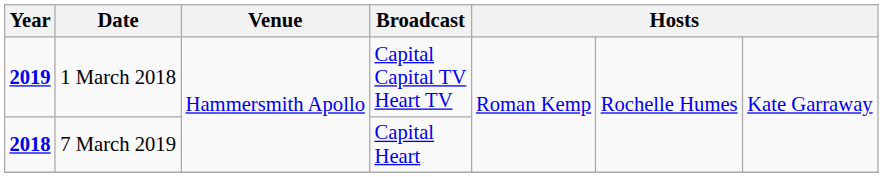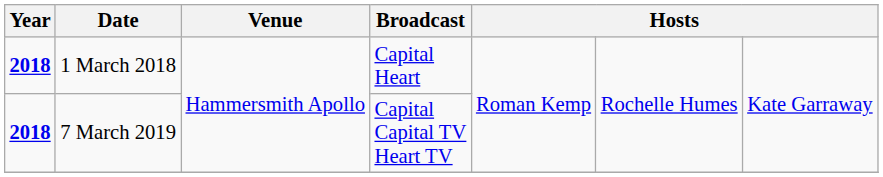1 March 2018 | Year: 2019 -> 2018
1 March 2018 | Broadcast: Capital Capital TV Heart TV -> Capital Heart
7 March 2019 | Broadcast: Capital Heart -> Capital Capital TV Heart TV
